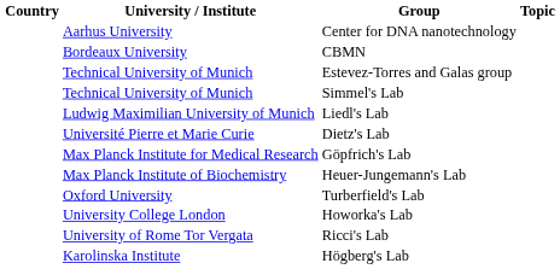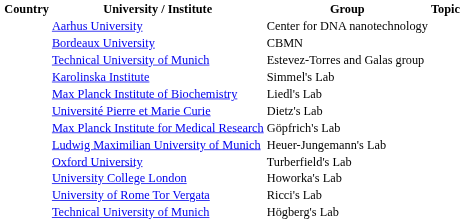Simmel's Lab | University / Institute: Technical University of Munich -> Karolinska Institute
Liedl's Lab | University / Institute: Ludwig Maximilian University of Munich -> Max Planck Institute of Biochemistry
Heuer-Jungemann's Lab | University / Institute: Max Planck Institute of Biochemistry -> Ludwig Maximilian University of Munich
Högberg's Lab | University / Institute: Karolinska Institute -> Technical University of Munich
